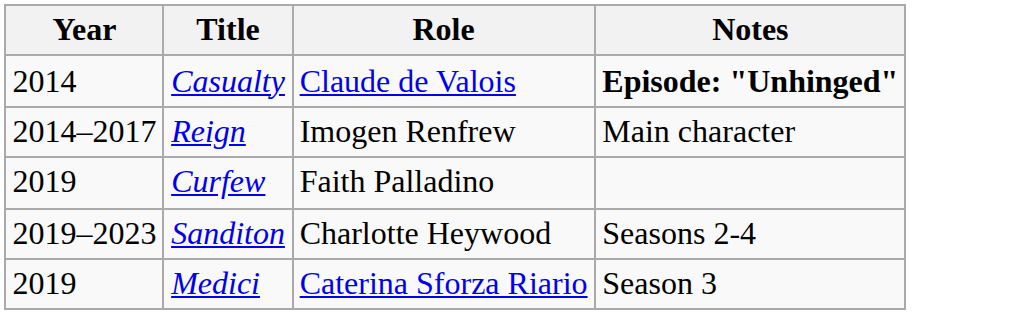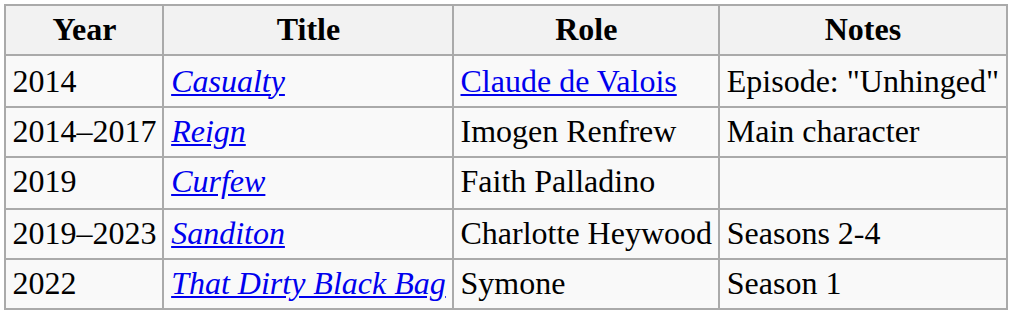Casualty | Notes: bold -> normal
- row: 2019 | Medici | Caterina Sforza Riario | Season 3
+ row: 2022 | That Dirty Black Bag | Symone | Season 1
